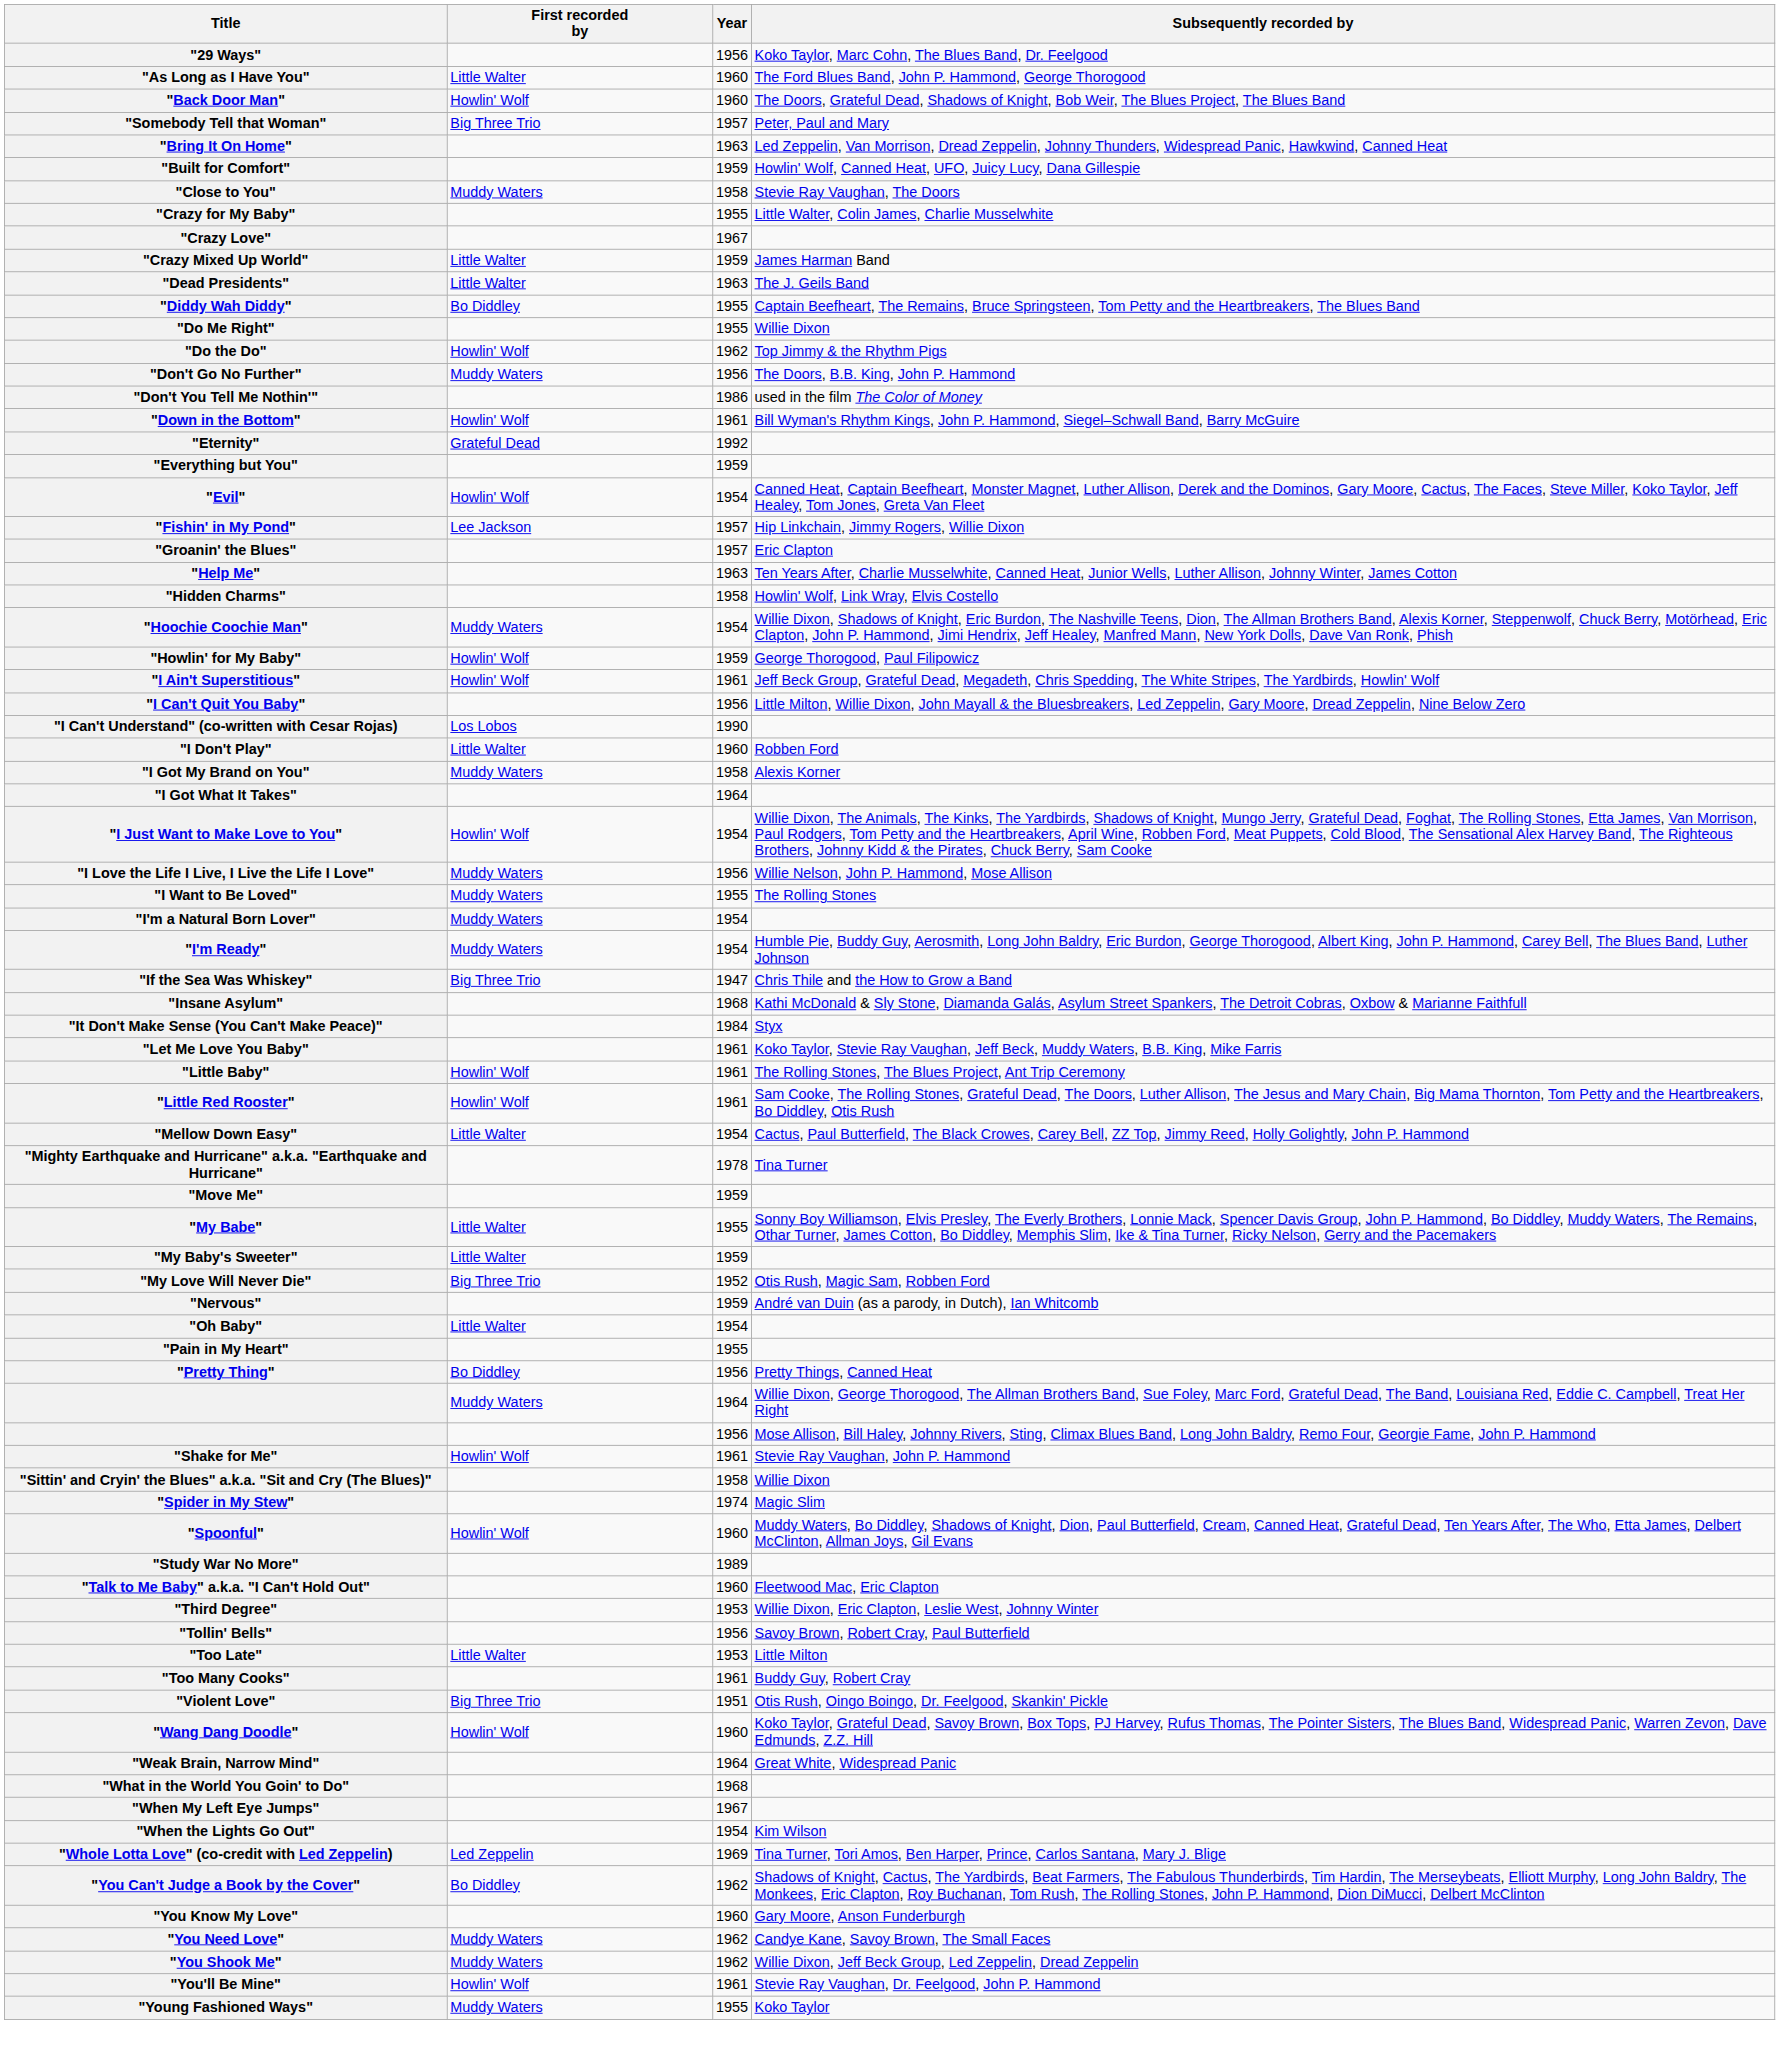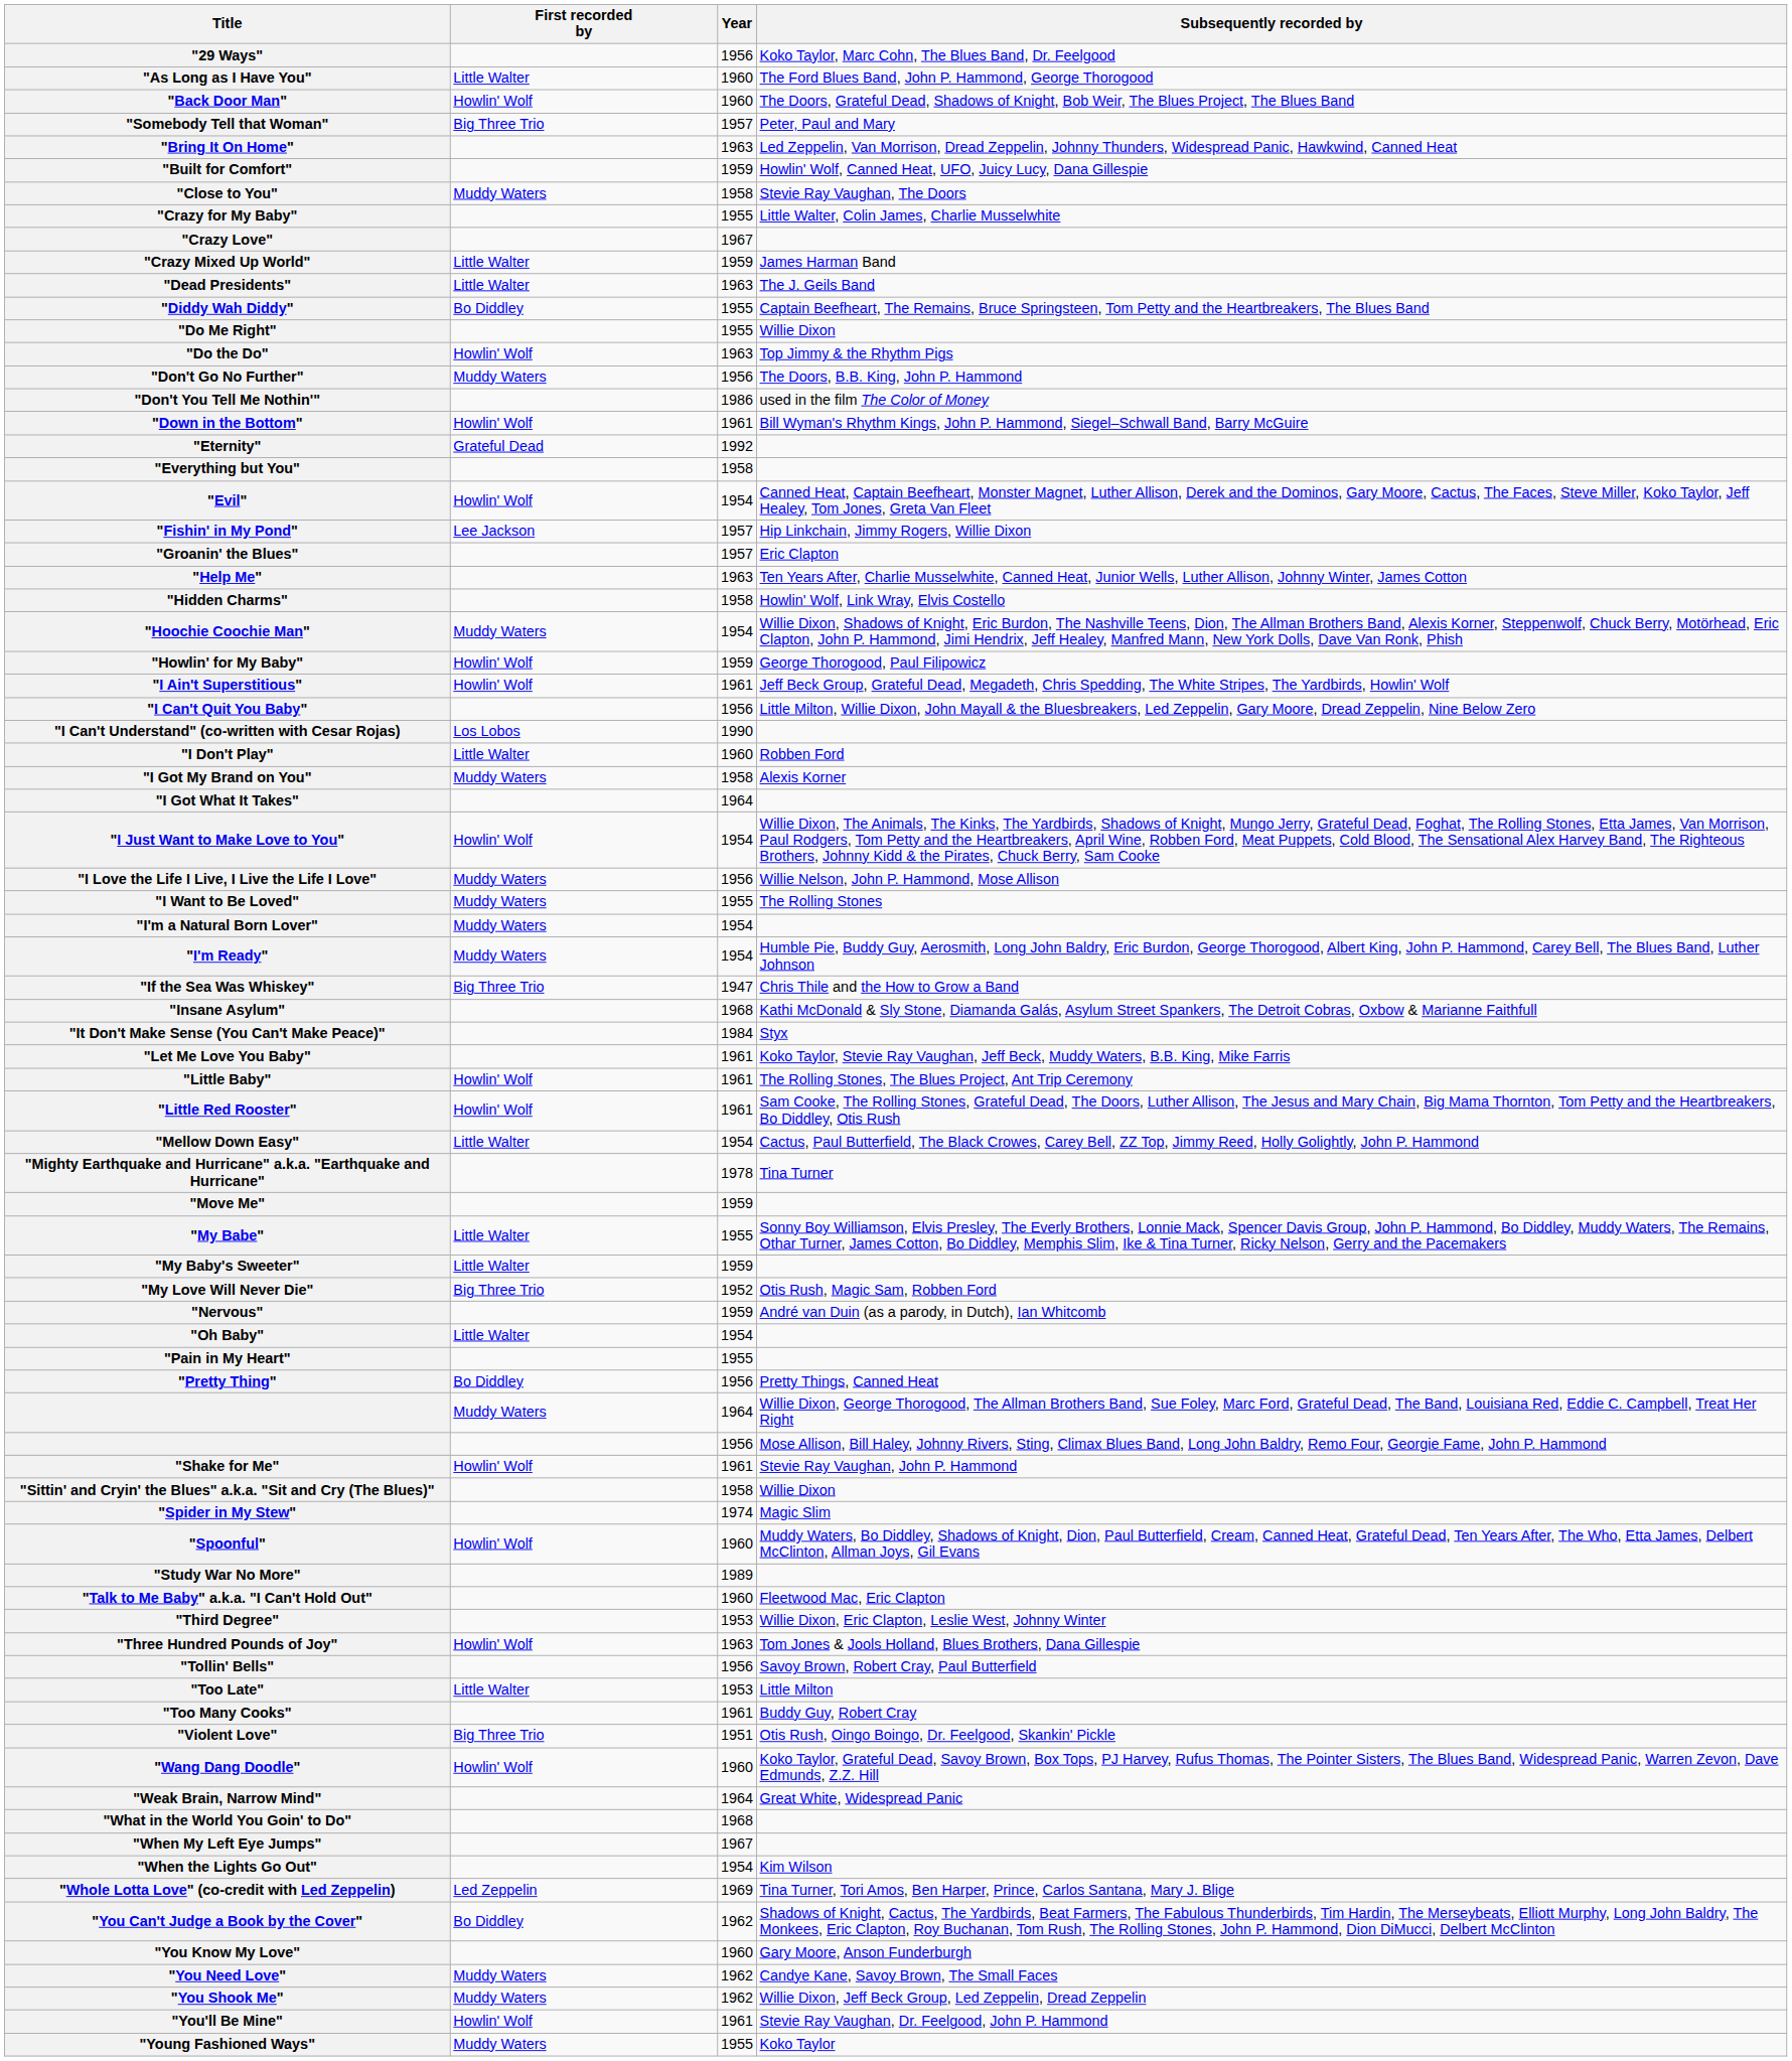"Do the Do" | Year: 1962 -> 1963
"Everything but You" | Year: 1959 -> 1958
+ row: "Three Hundred Pounds of Joy" | Howlin' Wolf | 1963 | Tom Jones & Jools Holland, Blues Brothers, Dana Gillespie
